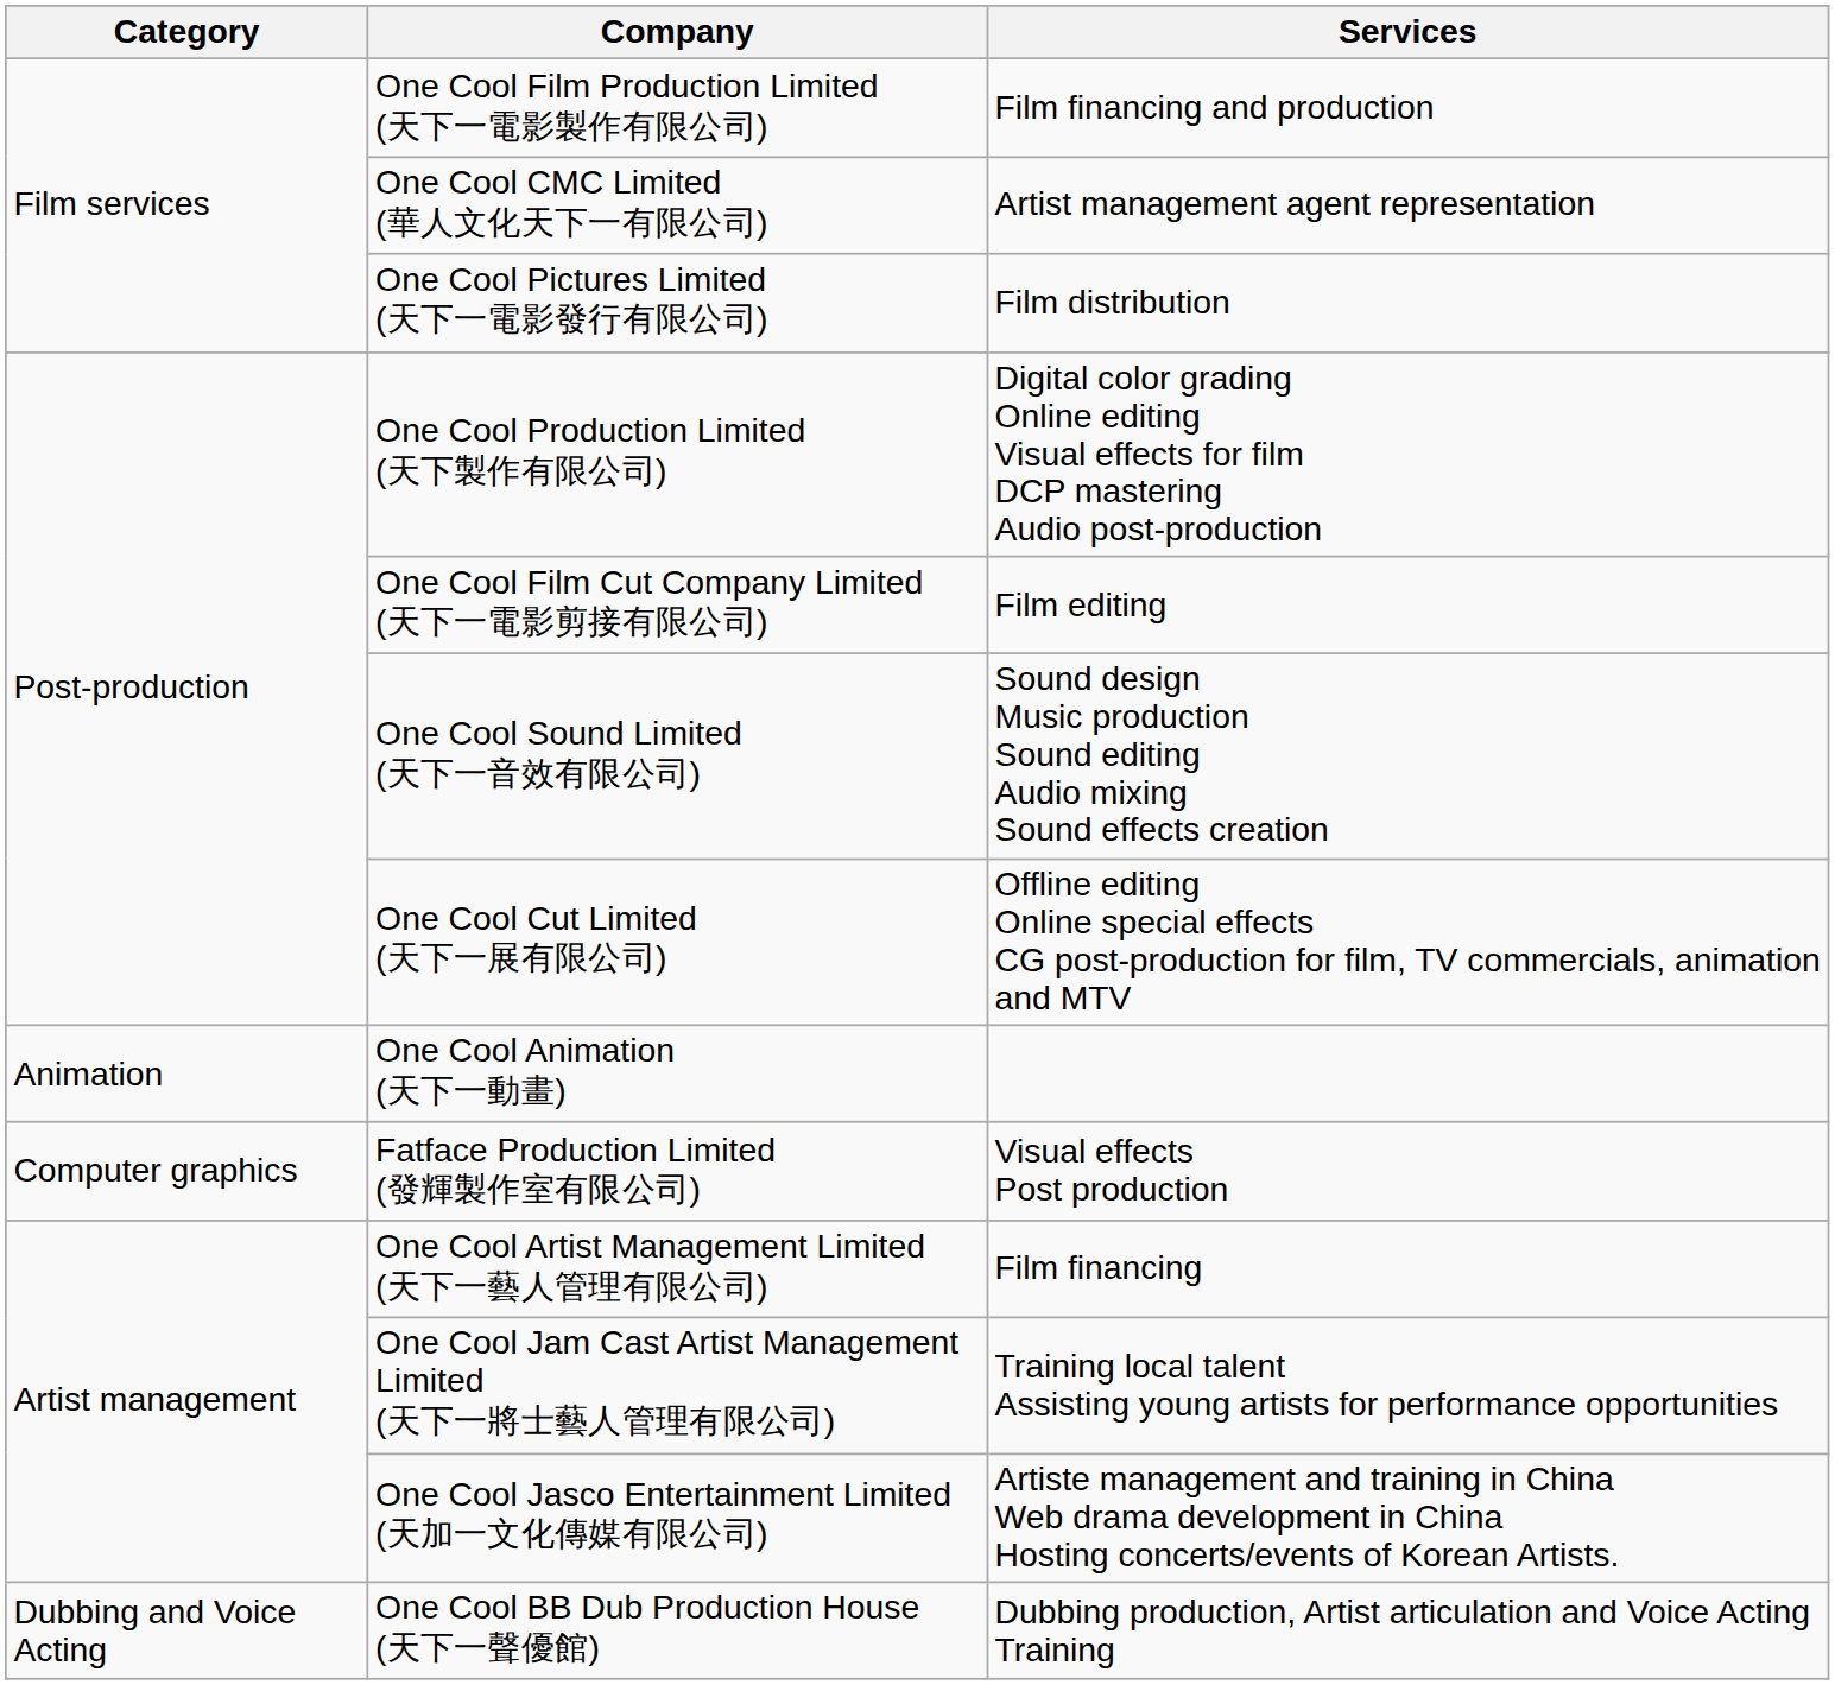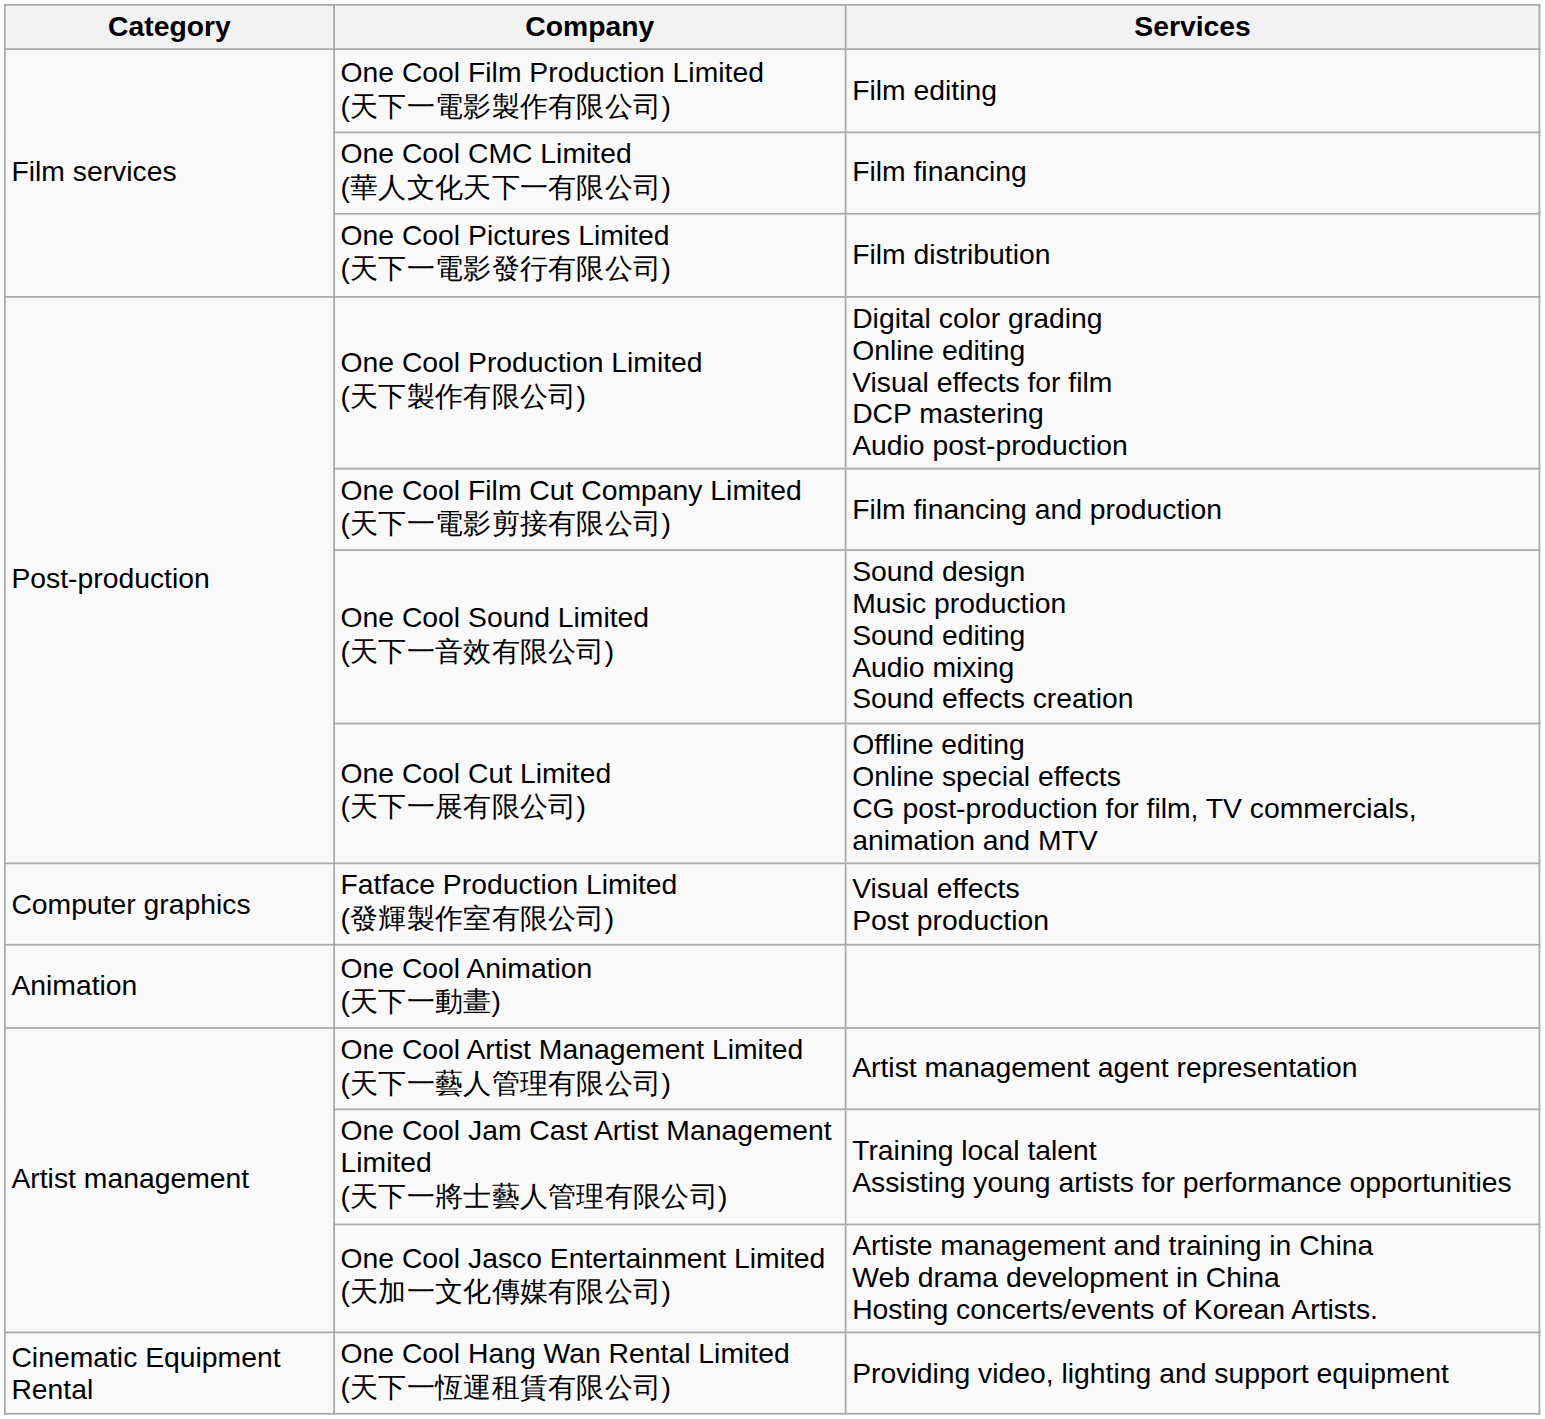One Cool Film Production Limited (天下一電影製作有限公司) | Services: Film financing and production -> Film editing
One Cool CMC Limited (華人文化天下一有限公司) | Services: Artist management agent representation -> Film financing
One Cool Film Cut Company Limited (天下一電影剪接有限公司) | Services: Film editing -> Film financing and production
rows swapped: Fatface Production Limited (發輝製作室有限公司) <-> One Cool Animation (天下一動畫)
One Cool Artist Management Limited (天下一藝人管理有限公司) | Services: Film financing -> Artist management agent representation
+ row: Cinematic Equipment Rental | One Cool Hang Wan Rental Limited (天下一恆運租賃有限公司) | Providing video, lighting and support equipment
- row: Dubbing and Voice Acting | One Cool BB Dub Production House (天下一聲優館) | Dubbing production, Artist articulation and Voice Acting Training
